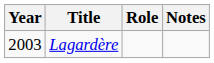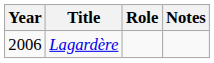Lagardère | Year: 2003 -> 2006
